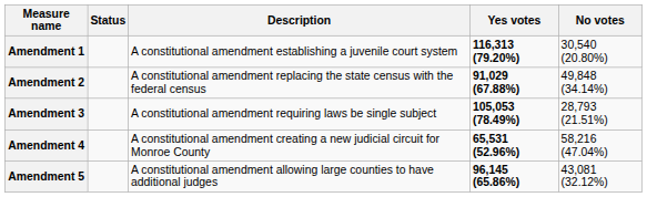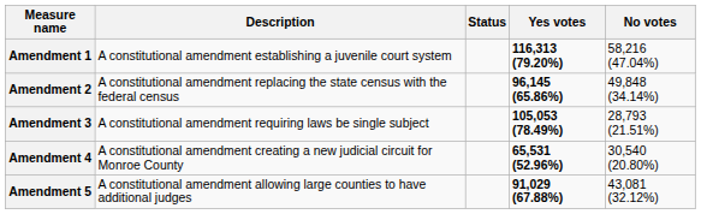columns swapped: Description <-> Status
Amendment 1 | No votes: 30,540 (20.80%) -> 58,216 (47.04%)
Amendment 2 | Yes votes: 91,029 (67.88%) -> 96,145 (65.86%)
Amendment 4 | No votes: 58,216 (47.04%) -> 30,540 (20.80%)
Amendment 5 | Yes votes: 96,145 (65.86%) -> 91,029 (67.88%)
